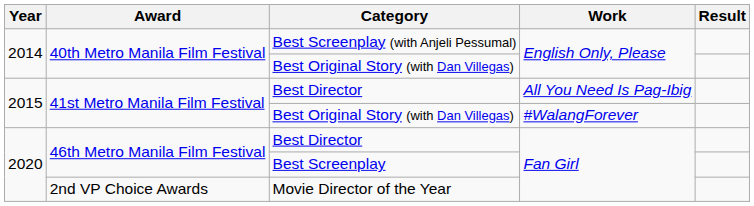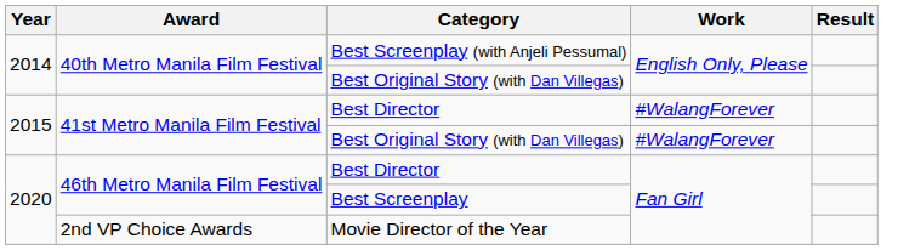41st Metro Manila Film Festival / Best Director | Work: All You Need Is Pag-Ibig -> #WalangForever
